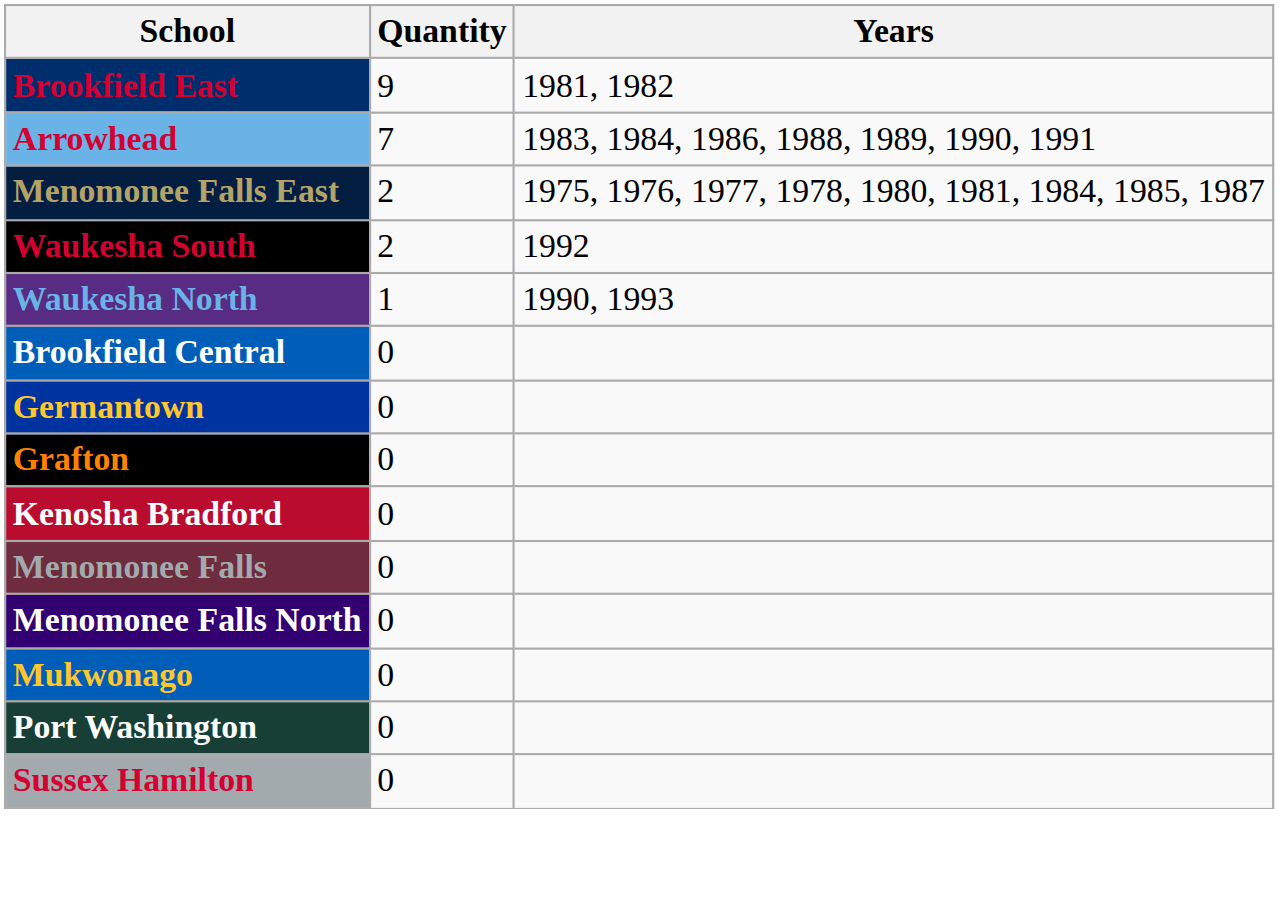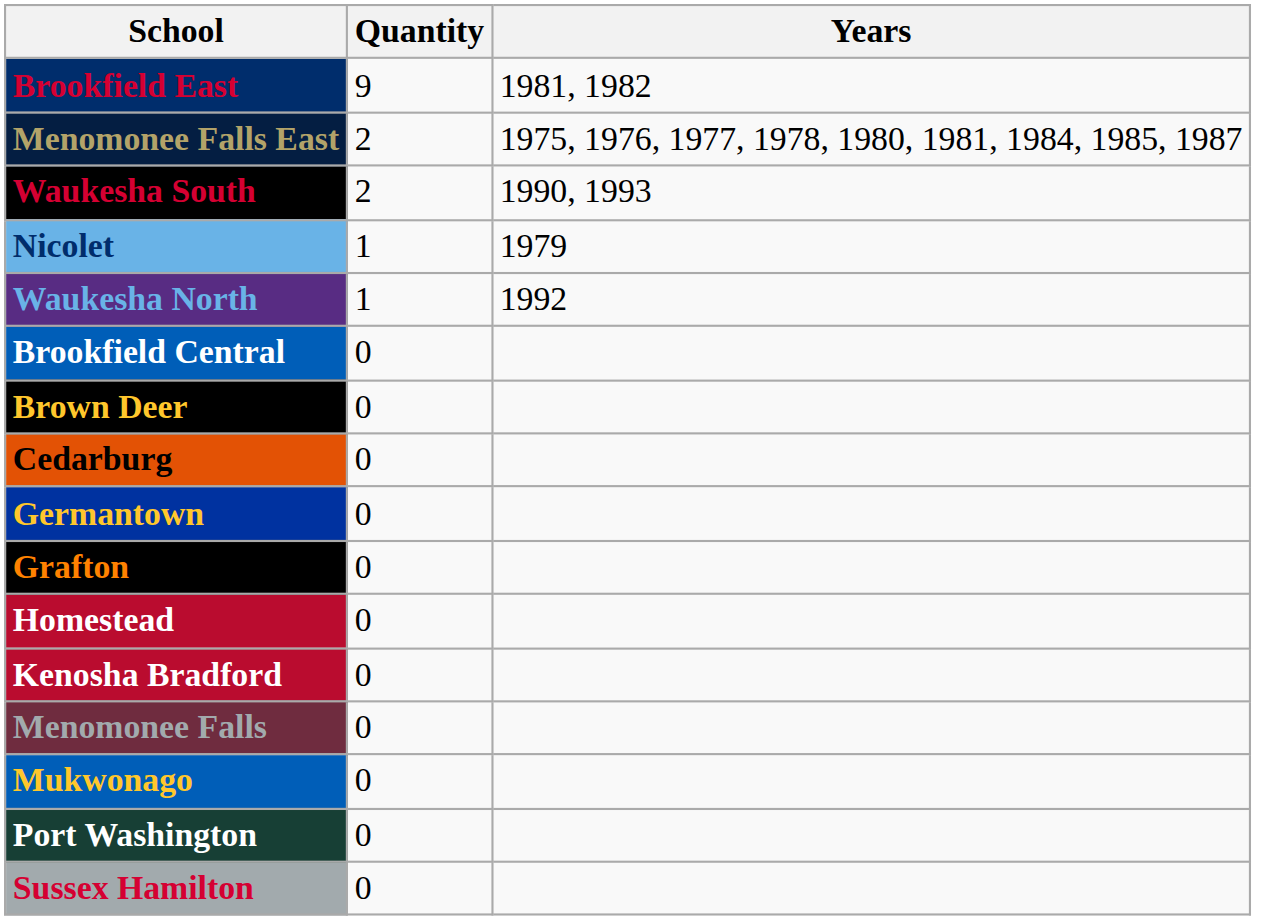- row: Arrowhead | 7 | 1983, 1984, 1986, 1988, 1989, 1990, 1991
Waukesha South | Years: 1992 -> 1990, 1993
+ row: Nicolet | 1 | 1979
Waukesha North | Years: 1990, 1993 -> 1992
+ row: Brown Deer | 0
+ row: Cedarburg | 0
+ row: Homestead | 0
- row: Menomonee Falls North | 0
